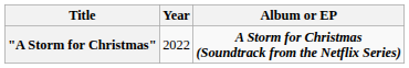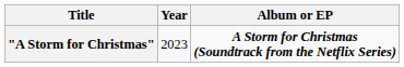"A Storm for Christmas" | Year: 2022 -> 2023
